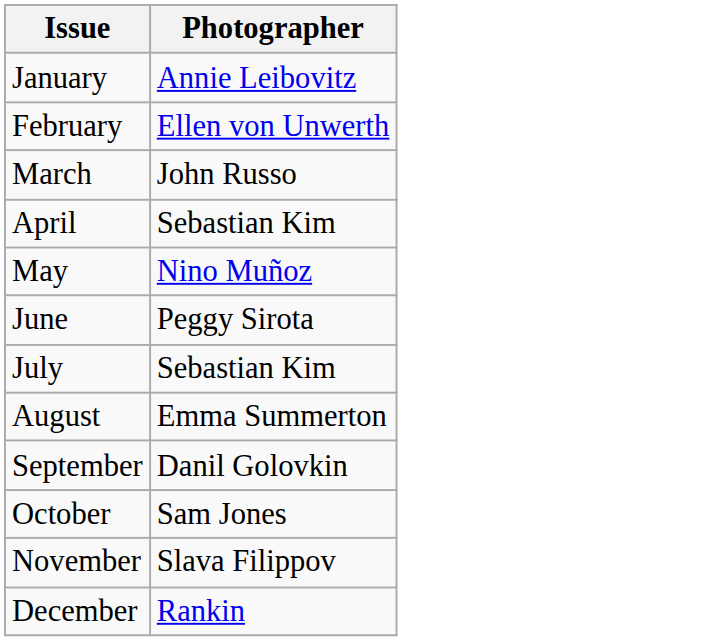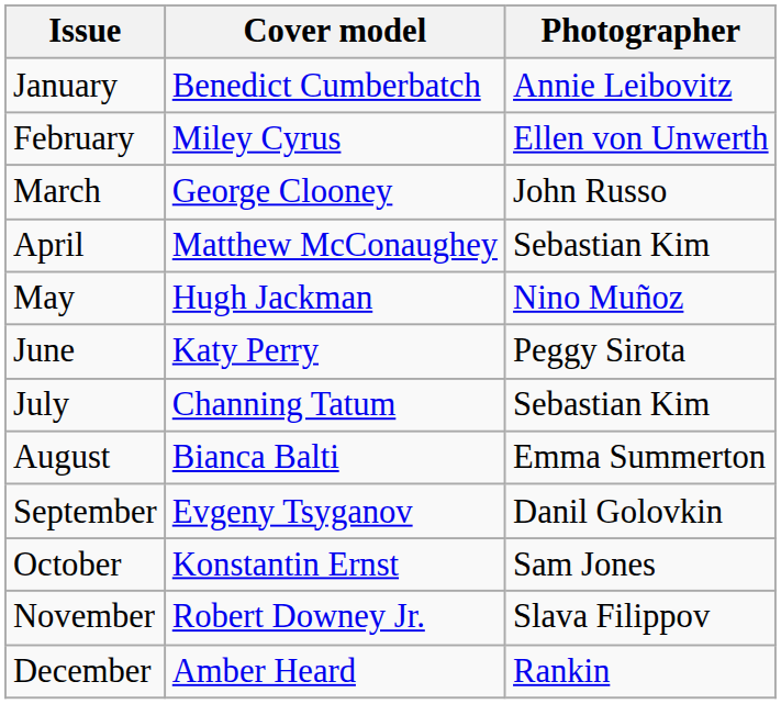+ column: Cover model | Benedict Cumberbatch | Miley Cyrus | George Clooney | Matthew McConaughey | Hugh Jackman | Katy Perry | Channing Tatum | Bianca Balti | Evgeny Tsyganov | Konstantin Ernst | Robert Downey Jr. | Amber Heard
